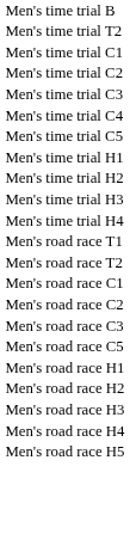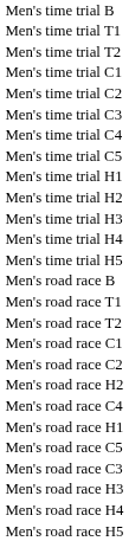+ row: Men's time trial T1
+ row: Men's time trial H5
+ row: Men's road race B
rows swapped: Men's road race C3 <-> Men's road race H2
+ row: Men's road race C4
rows swapped: Men's road race C5 <-> Men's road race H1
